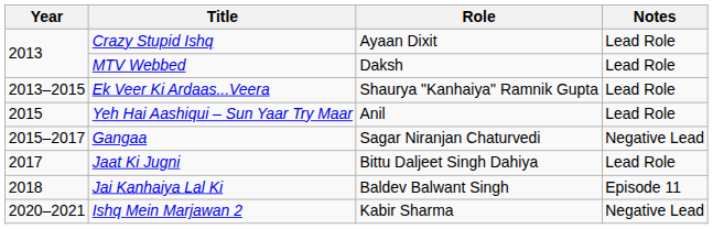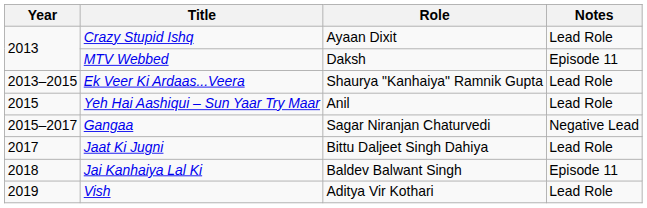MTV Webbed | Notes: Lead Role -> Episode 11
+ row: 2019 | Vish | Aditya Vir Kothari | Lead Role
- row: 2020–2021 | Ishq Mein Marjawan 2 | Kabir Sharma | Negative Lead
